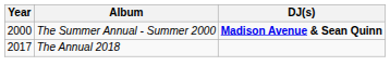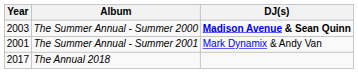The Summer Annual - Summer 2000 | Year: 2000 -> 2003
+ row: 2001 | The Summer Annual - Summer 2001 | Mark Dynamix & Andy Van
